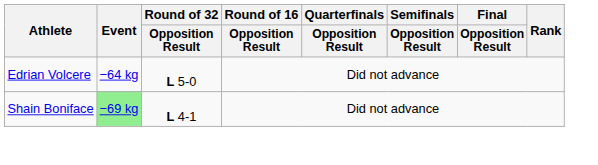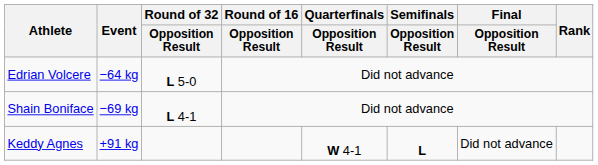Shain Boniface | Event: lightgreen background -> no background
+ row: Keddy Agnes | +91 kg | W 4-1 | L | Did not advance
